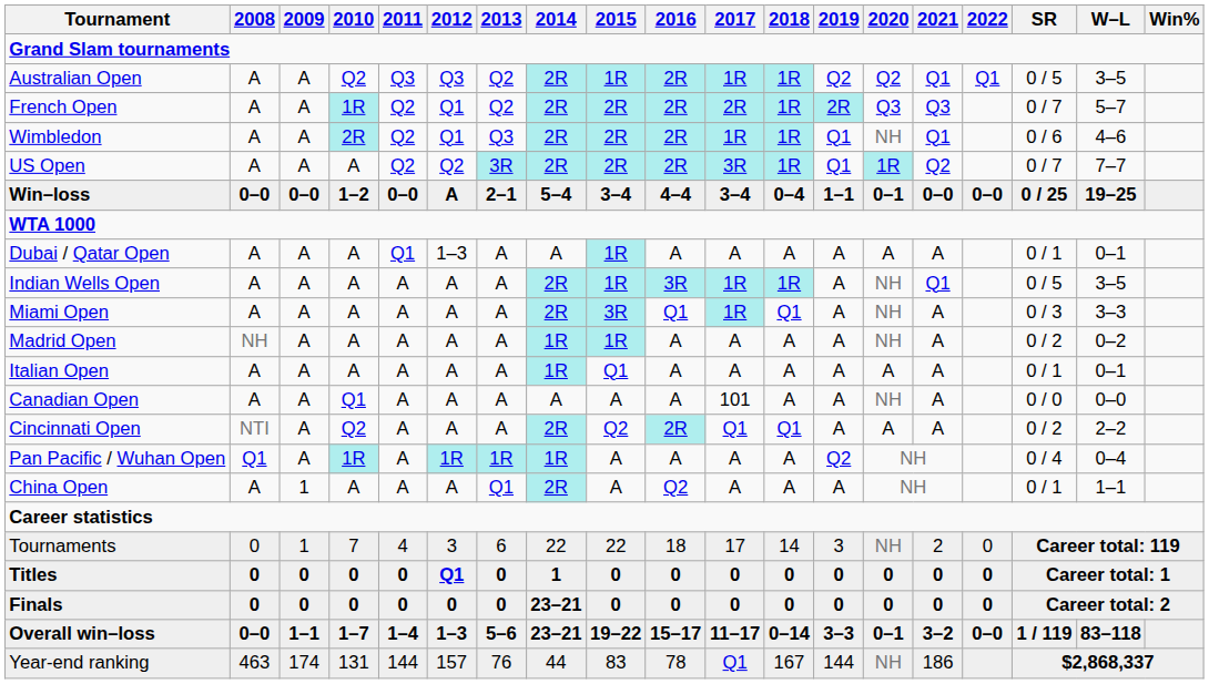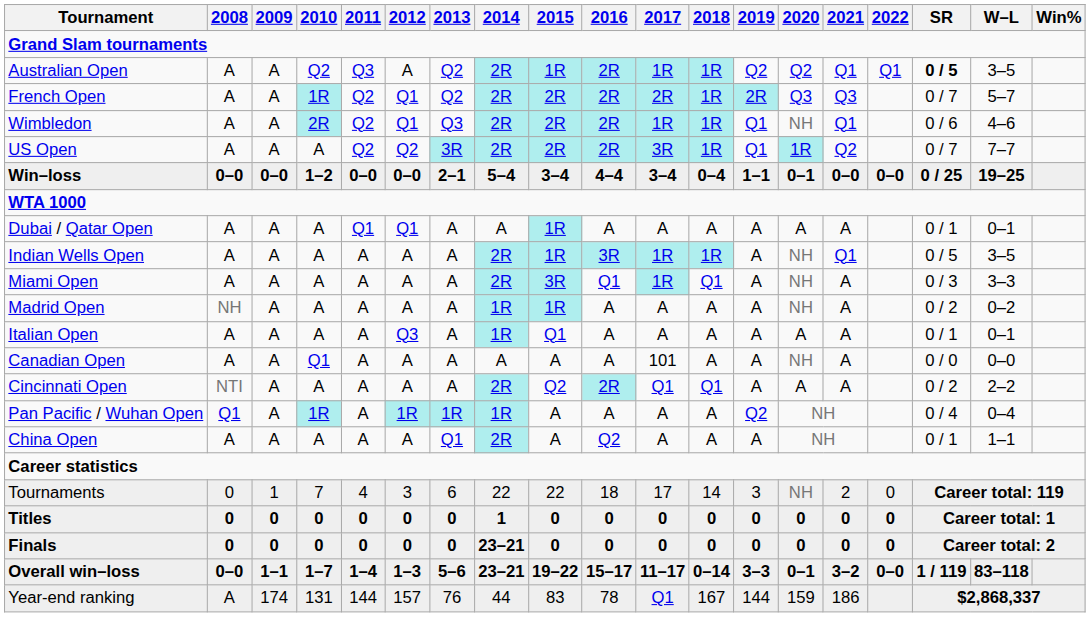Australian Open | 2012: Q3 -> A
Australian Open | SR: normal -> bold
Win–loss | 2012: A -> 0–0
Dubai / Qatar Open | 2012: 1–3 -> Q1
Italian Open | 2012: A -> Q3
Cincinnati Open | 2010: Q2 -> A
China Open | 2009: 1 -> A
Titles | 2012: Q1 -> 0
Year-end ranking | 2008: 463 -> A
Year-end ranking | 2020: NH -> 159
